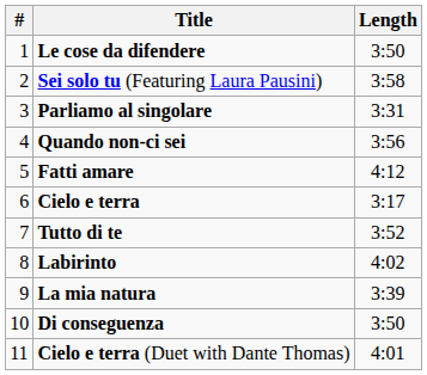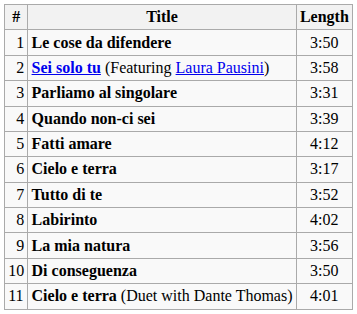Quando non-ci sei | Length: 3:56 -> 3:39
La mia natura | Length: 3:39 -> 3:56
